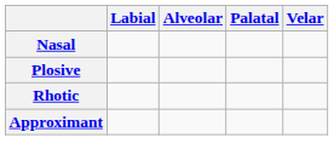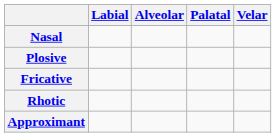+ row: Fricative
